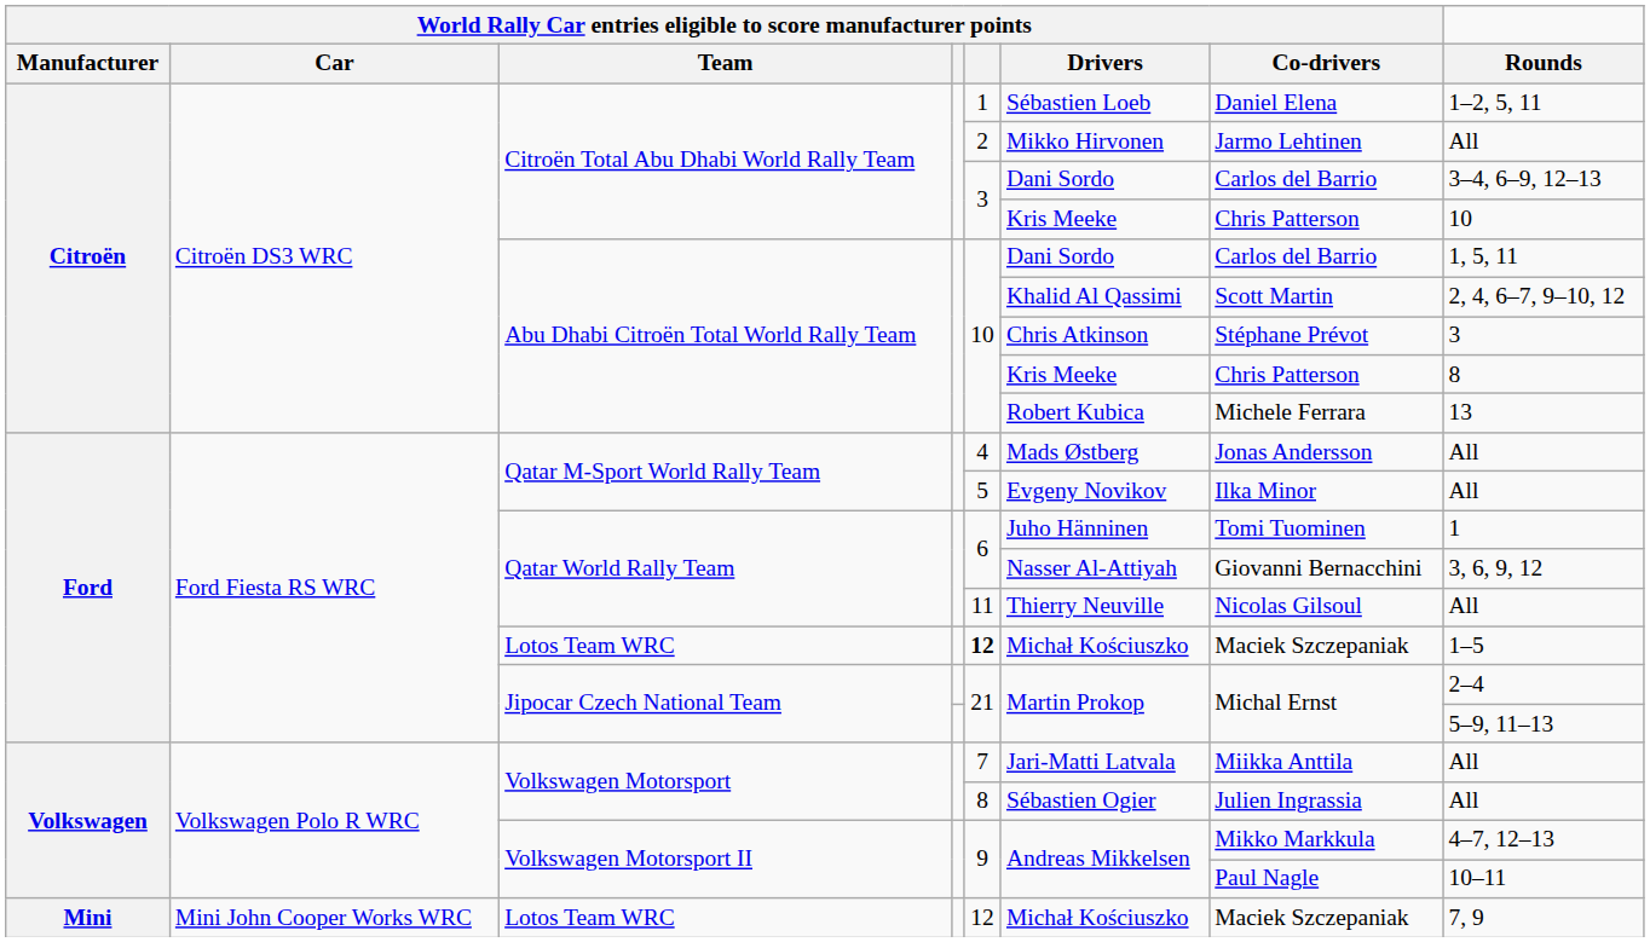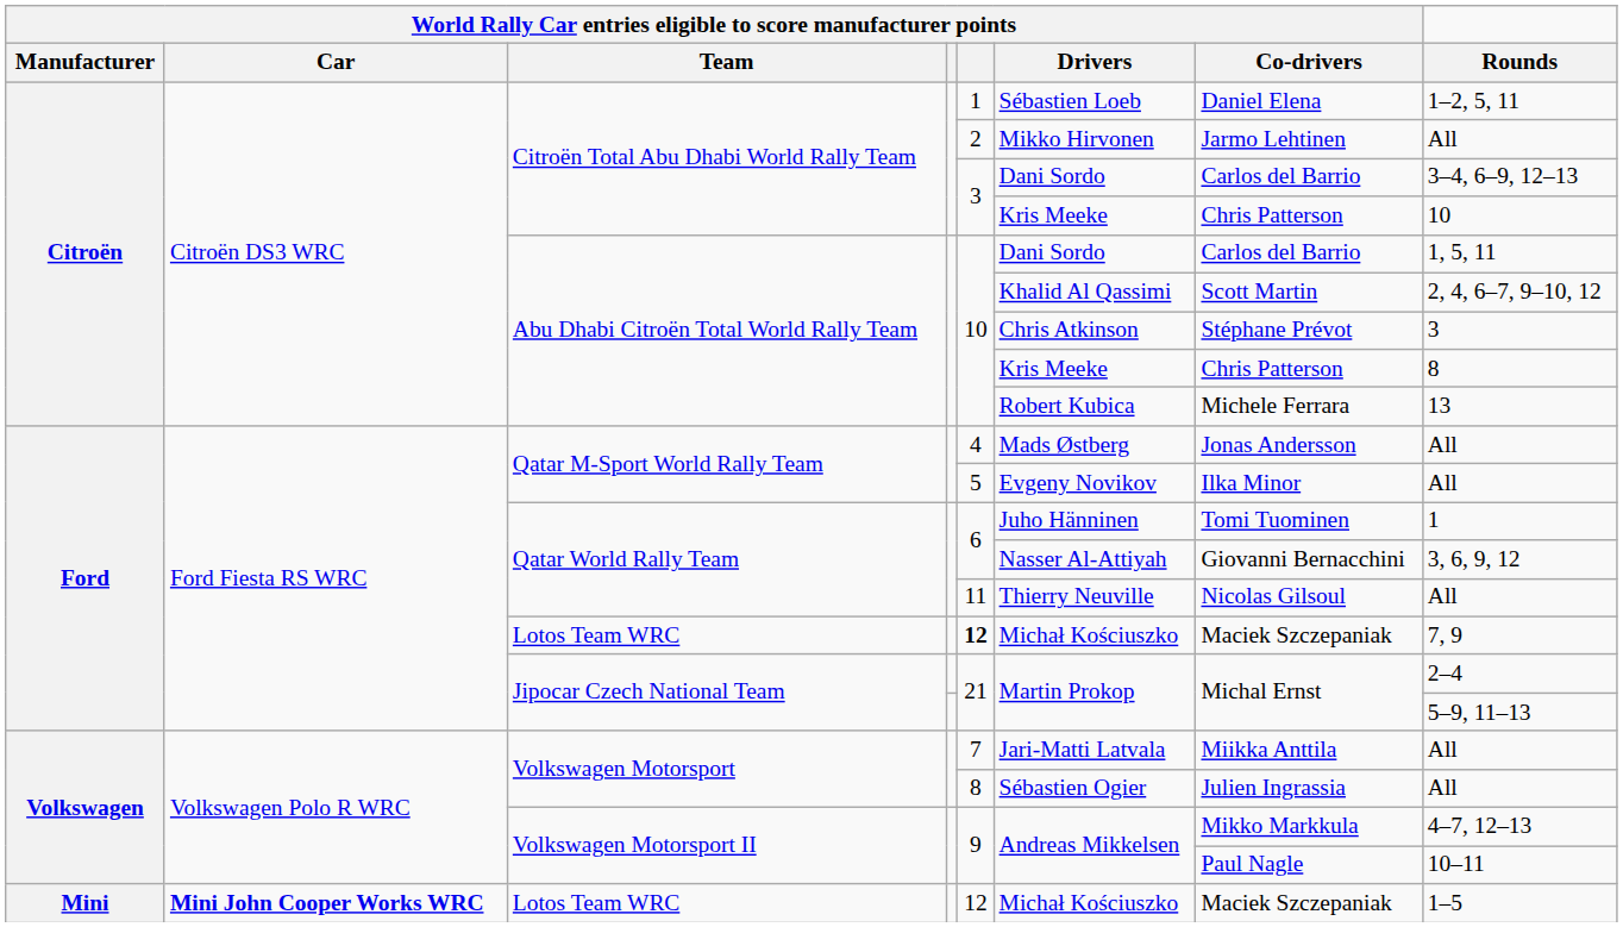Ford / Lotos Team WRC | Rounds: 1–5 -> 7, 9
Mini / Lotos Team WRC | column 2: normal -> bold
Mini / Lotos Team WRC | Rounds: 7, 9 -> 1–5
